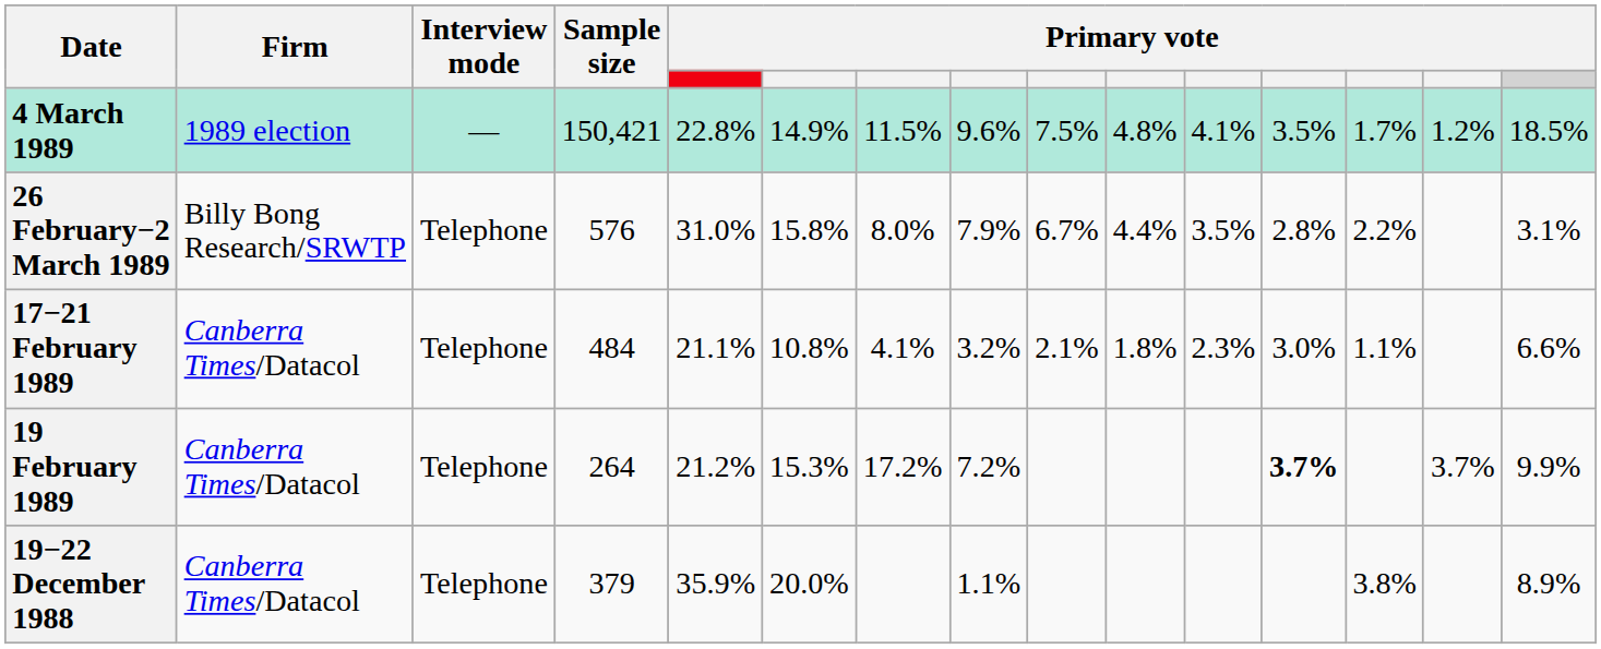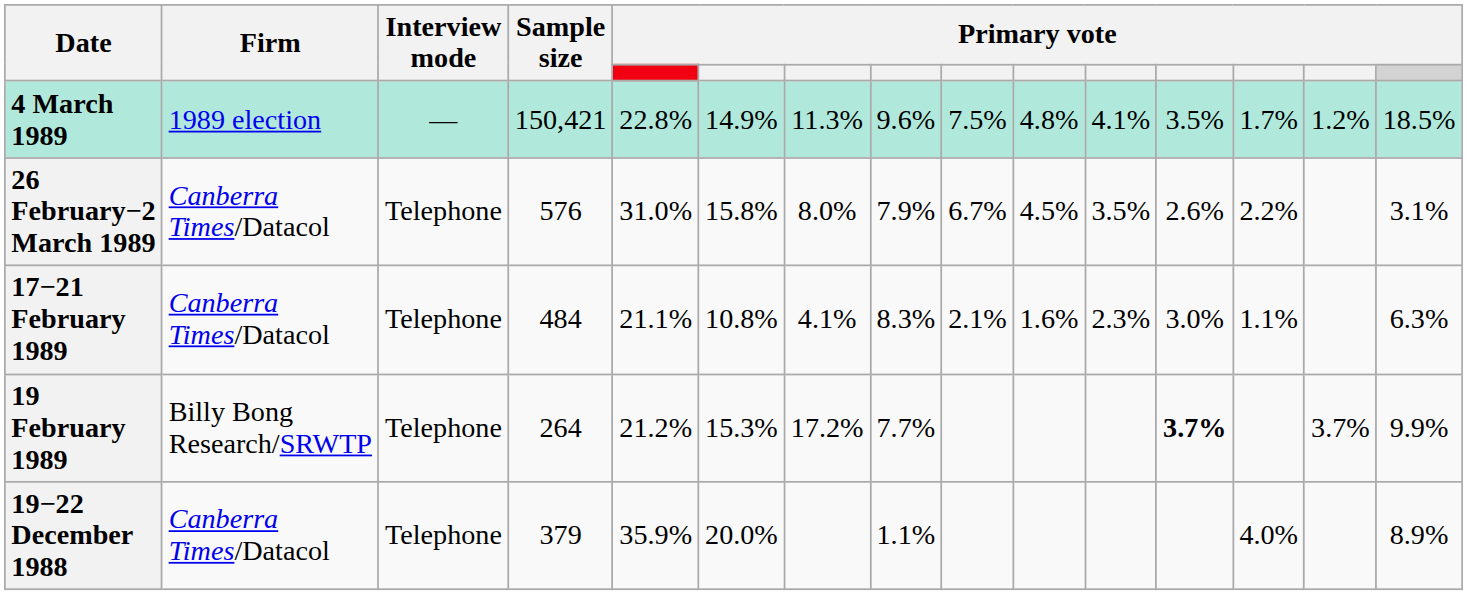4 March 1989 | column 7: 11.5% -> 11.3%
26 February−2 March 1989 | Firm: Billy Bong Research/SRWTP -> Canberra Times/Datacol
26 February−2 March 1989 | column 10: 4.4% -> 4.5%
26 February−2 March 1989 | column 12: 2.8% -> 2.6%
17−21 February 1989 | column 8: 3.2% -> 8.3%
17−21 February 1989 | column 10: 1.8% -> 1.6%
17−21 February 1989 | column 15: 6.6% -> 6.3%
19 February 1989 | Firm: Canberra Times/Datacol -> Billy Bong Research/SRWTP
19 February 1989 | column 8: 7.2% -> 7.7%
19−22 December 1988 | column 13: 3.8% -> 4.0%
